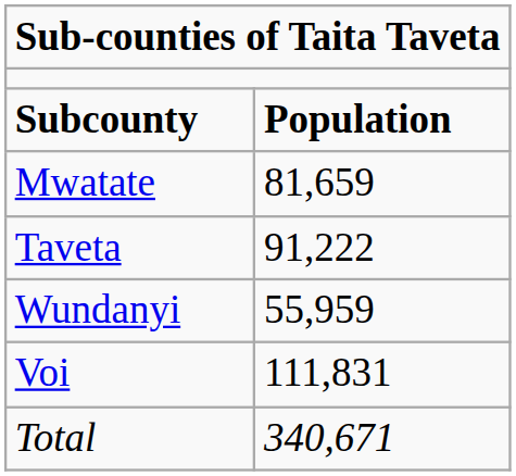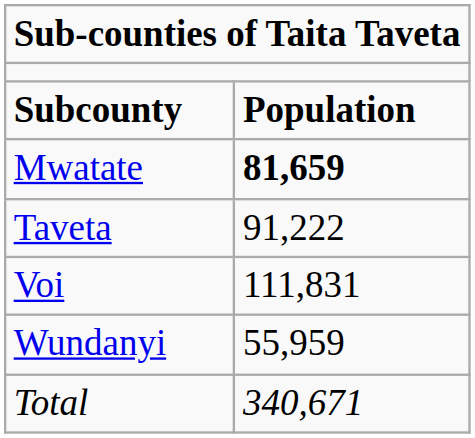Mwatate | column 2: normal -> bold
rows swapped: Voi <-> Wundanyi
